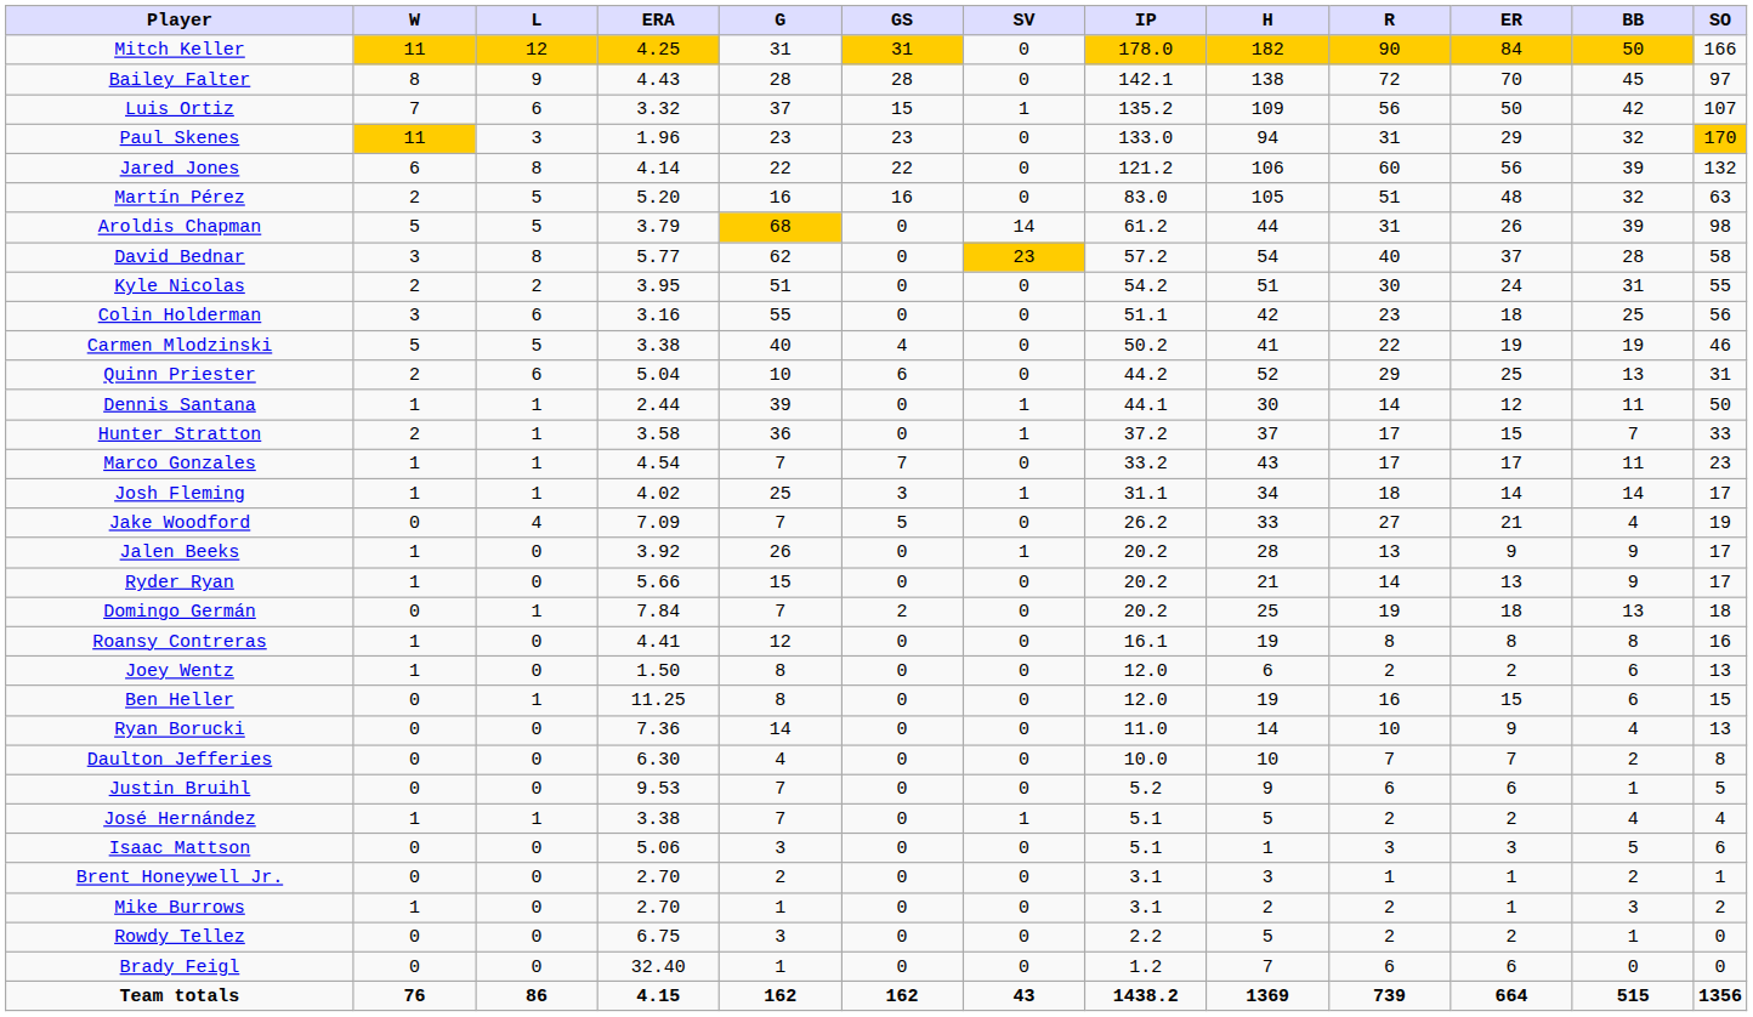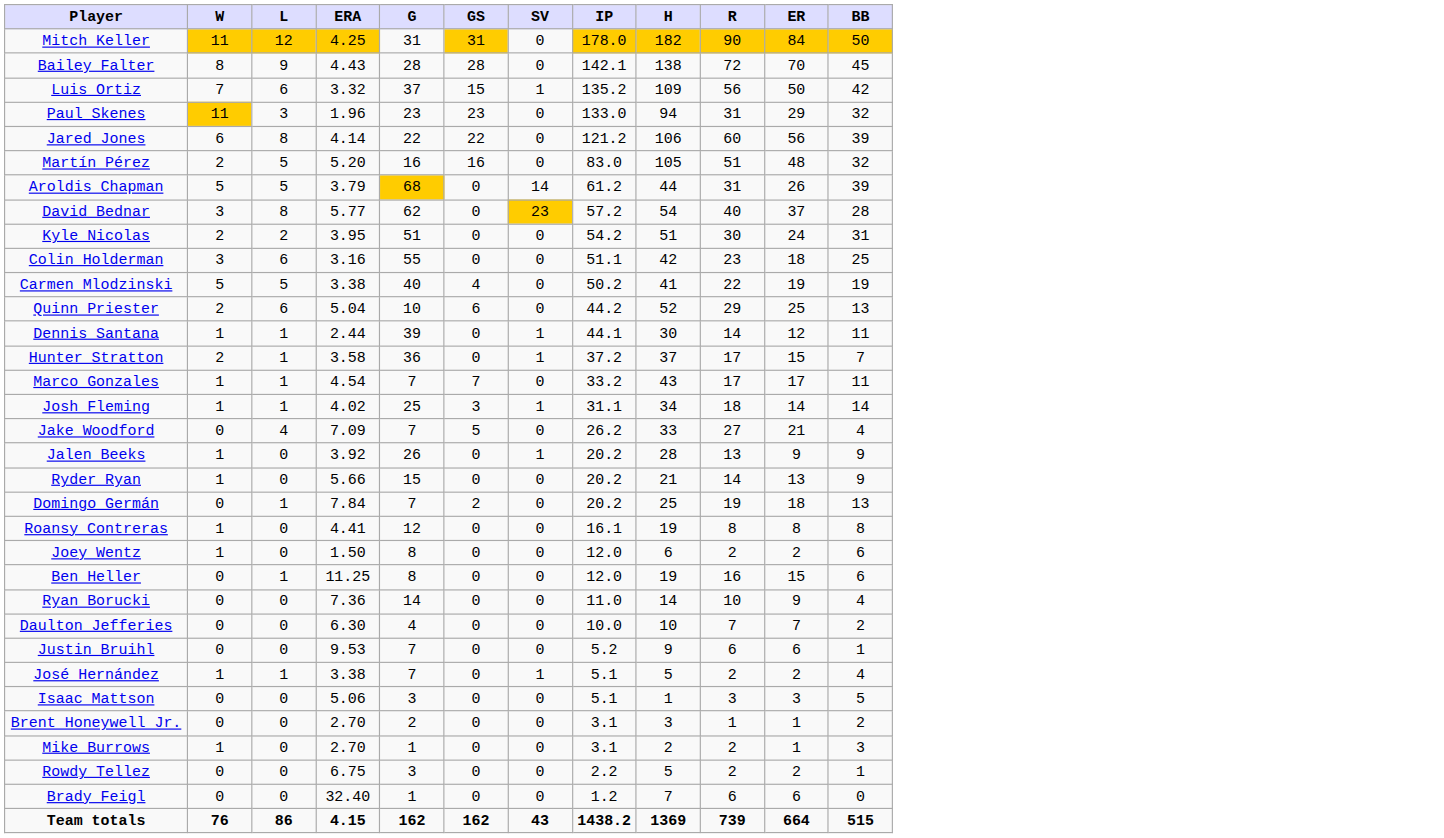- column: SO | 166 | 97 | 107 | 170 | 132 | 63 | 98 | 58 | 55 | 56 | 46 | 31 | 50 | 33 | 23 | 17 | 19 | 17 | 17 | 18 | 16 | 13 | 15 | 13 | 8 | 5 | 4 | 6 | 1 | 2 | 0 | 0 | 1356
